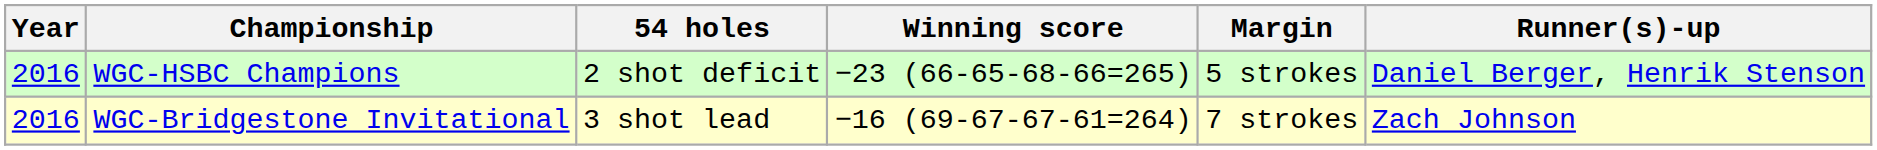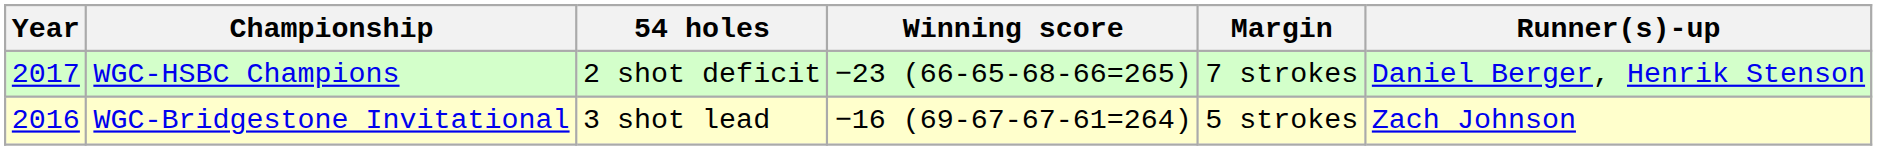WGC-HSBC Champions | Year: 2016 -> 2017
WGC-HSBC Champions | Margin: 5 strokes -> 7 strokes
WGC-Bridgestone Invitational | Margin: 7 strokes -> 5 strokes
